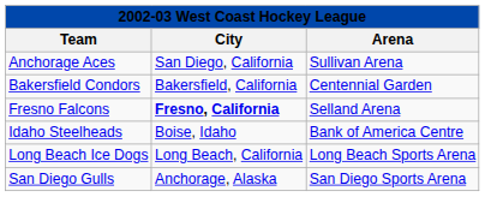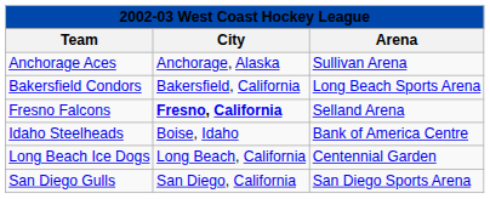Anchorage Aces | City: San Diego, California -> Anchorage, Alaska
Bakersfield Condors | Arena: Centennial Garden -> Long Beach Sports Arena
Long Beach Ice Dogs | Arena: Long Beach Sports Arena -> Centennial Garden
San Diego Gulls | City: Anchorage, Alaska -> San Diego, California
